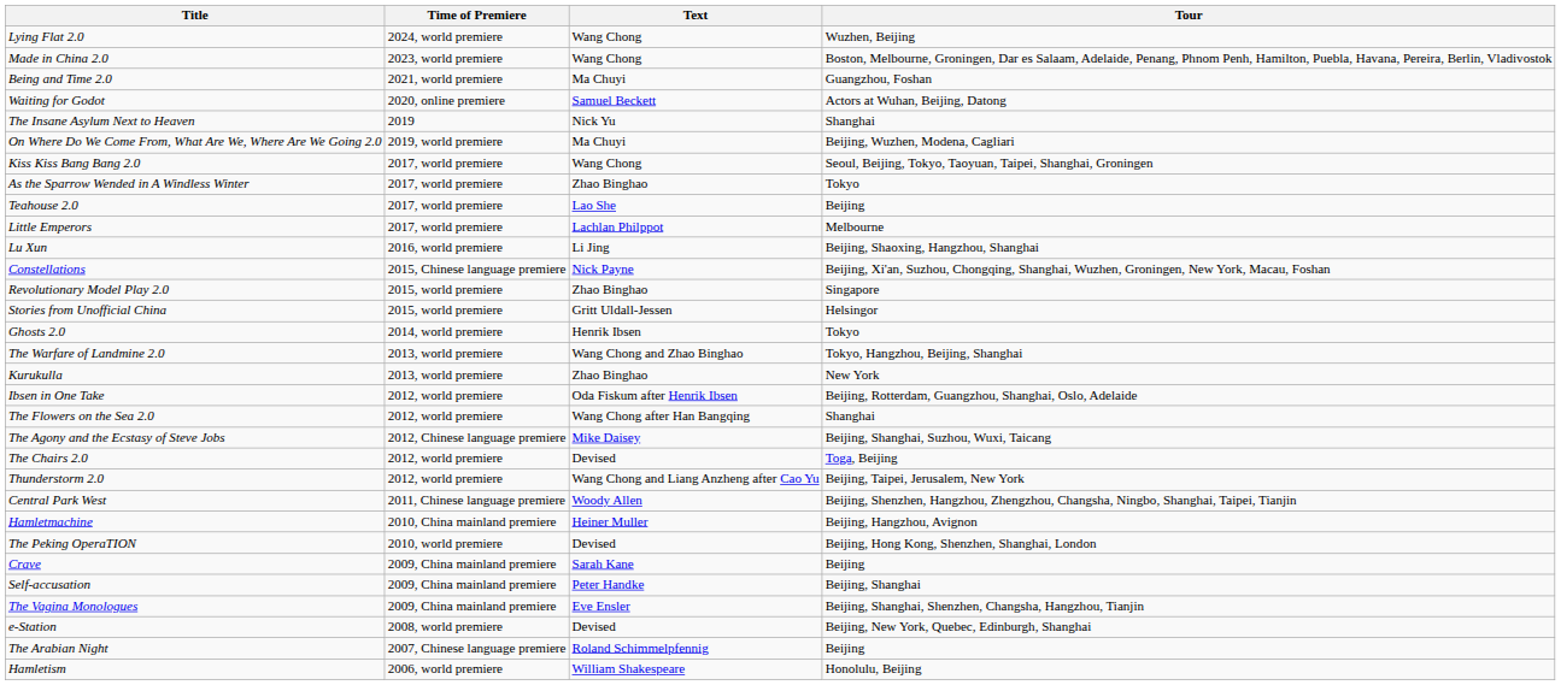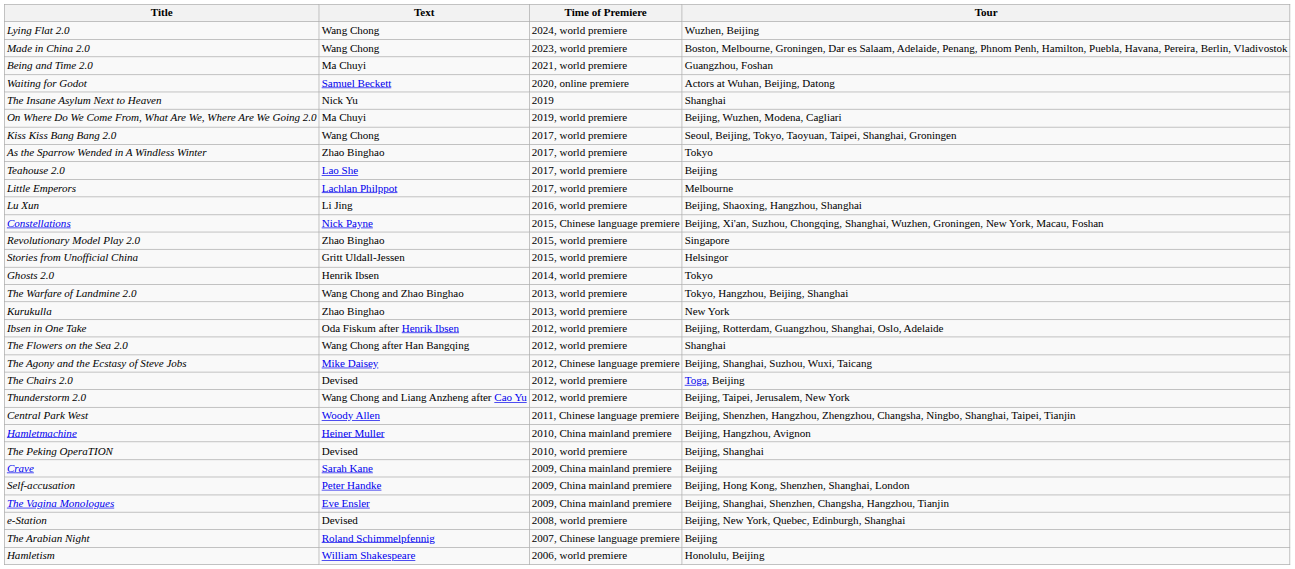columns swapped: Text <-> Time of Premiere
The Peking OperaTION | Tour: Beijing, Hong Kong, Shenzhen, Shanghai, London -> Beijing, Shanghai
Self-accusation | Tour: Beijing, Shanghai -> Beijing, Hong Kong, Shenzhen, Shanghai, London
